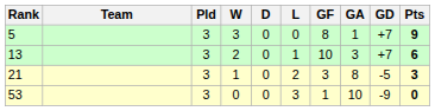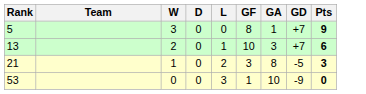- column: Pld | 3 | 3 | 3 | 3
